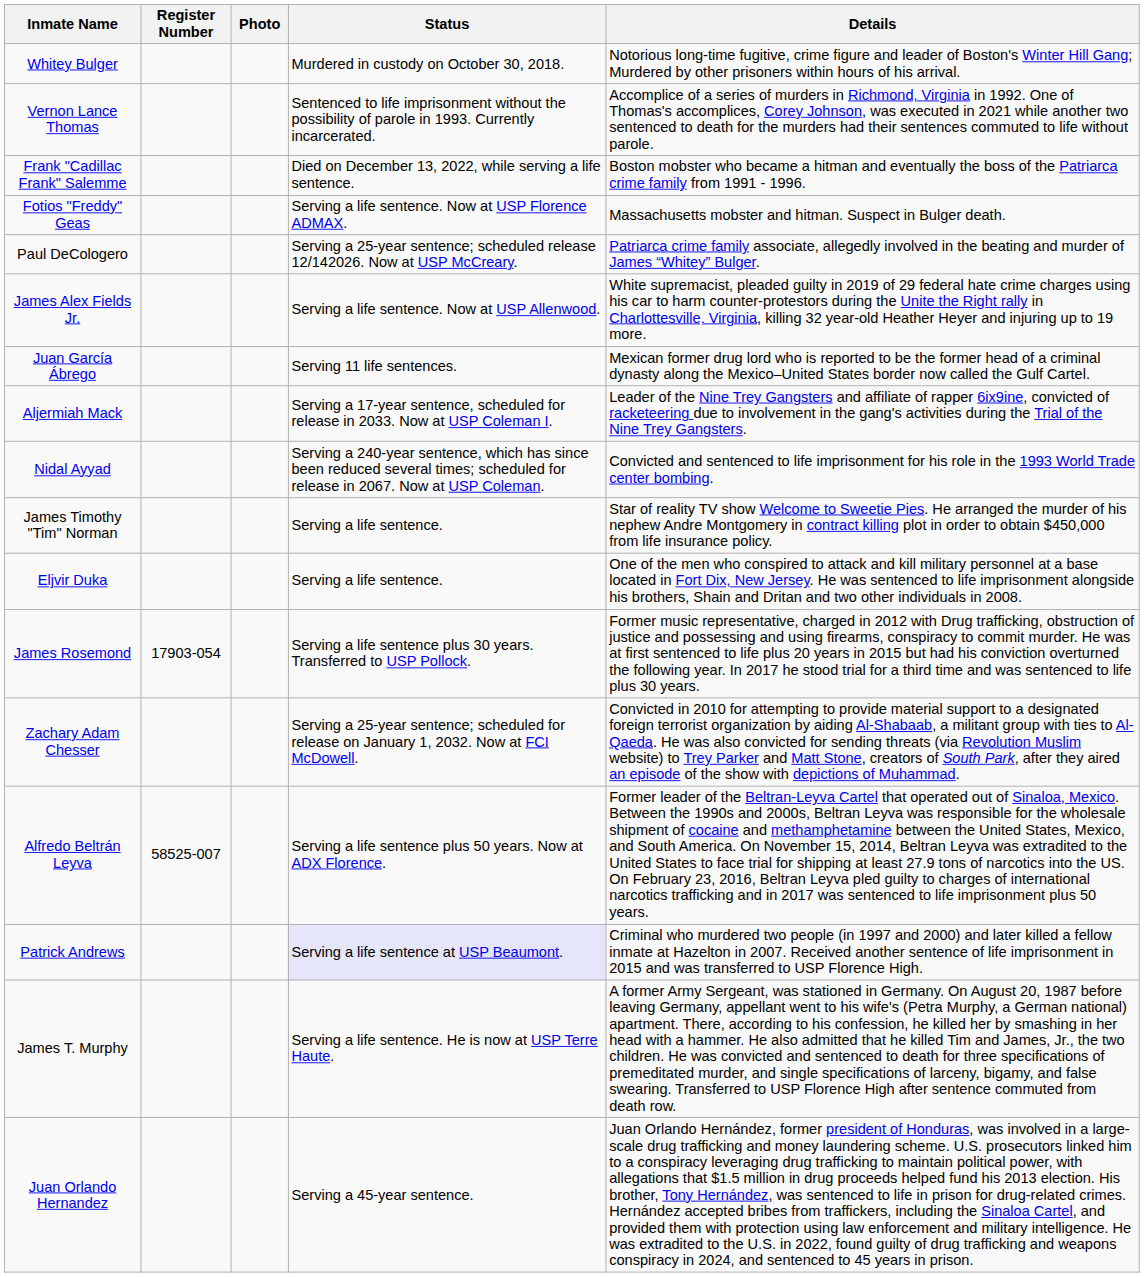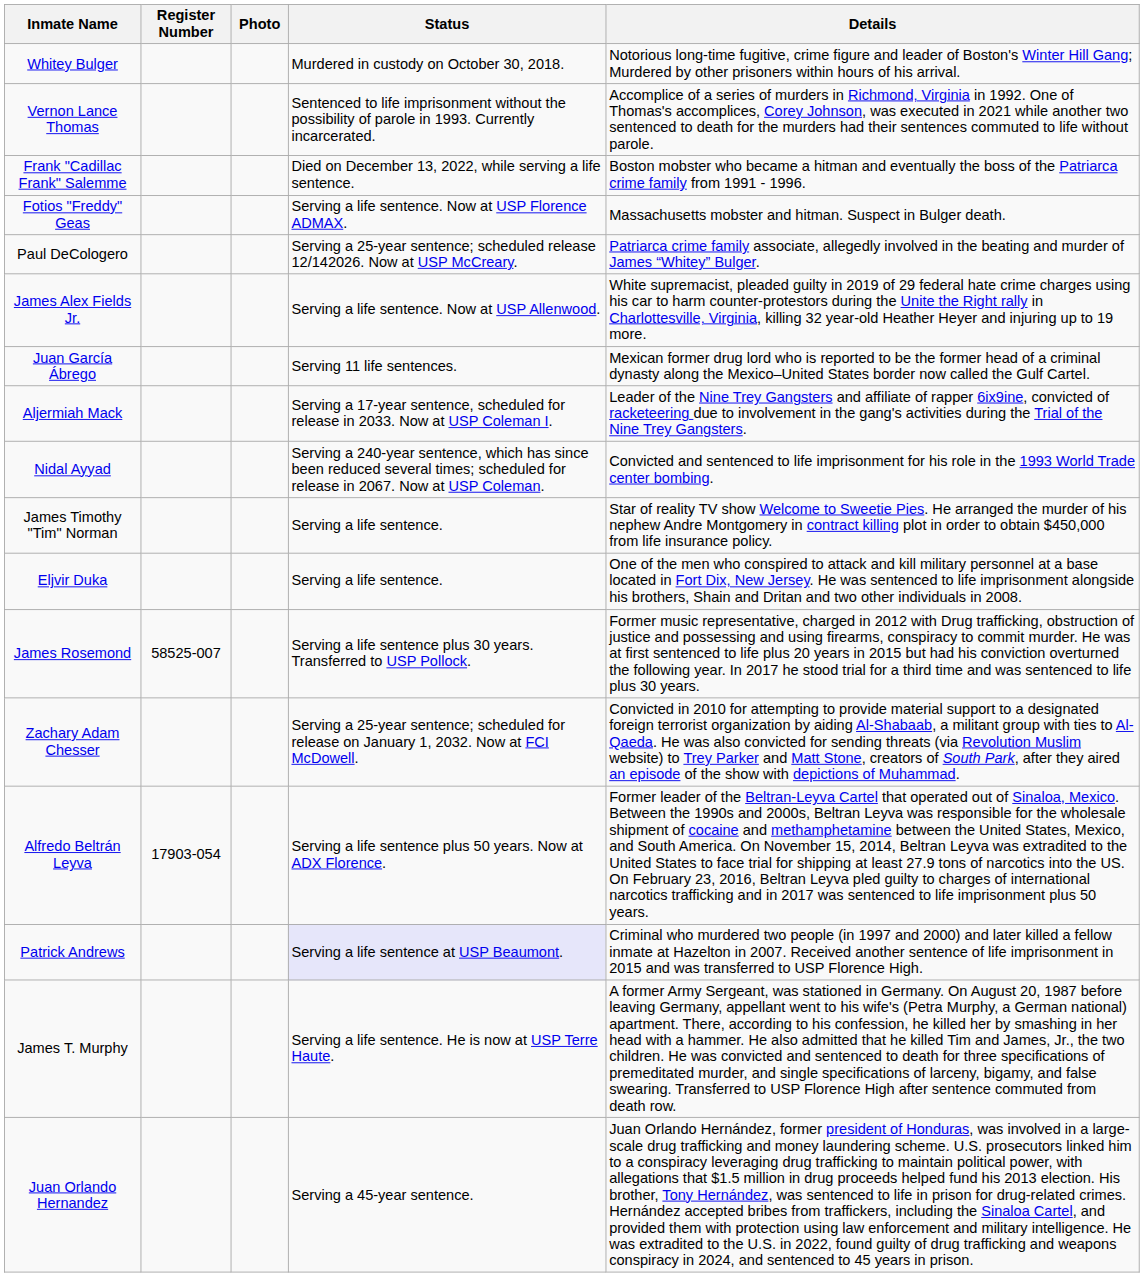James Rosemond | Register Number: 17903-054 -> 58525-007
Alfredo Beltrán Leyva | Register Number: 58525-007 -> 17903-054
